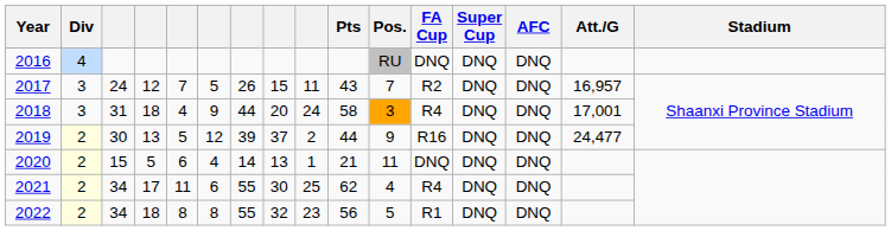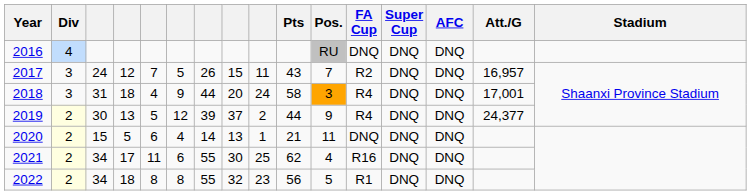2019 | FA Cup: R16 -> R4
2019 | Att./G: 24,477 -> 24,377
2021 | FA Cup: R4 -> R16
